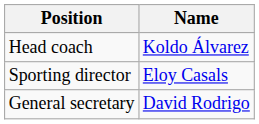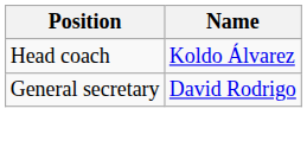- row: Sporting director | Eloy Casals
